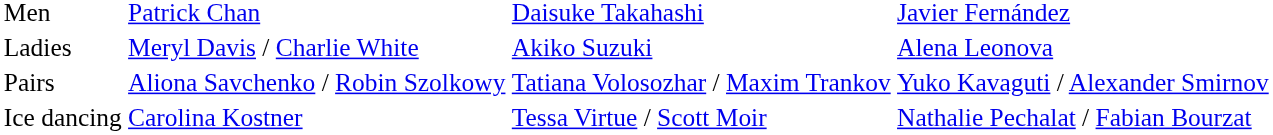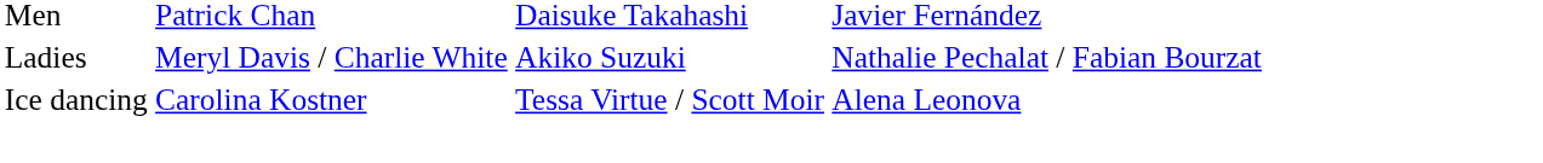Ladies | column 4: Alena Leonova -> Nathalie Pechalat / Fabian Bourzat
- row: Pairs | Aliona Savchenko / Robin Szolkowy | Tatiana Volosozhar / Maxim Trankov | Yuko Kavaguti / Alexander Smirnov
Ice dancing | column 4: Nathalie Pechalat / Fabian Bourzat -> Alena Leonova
